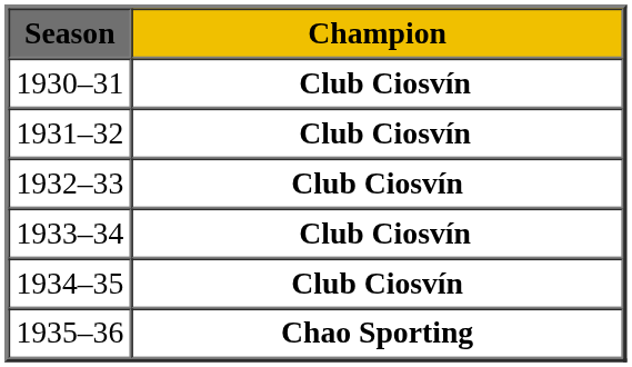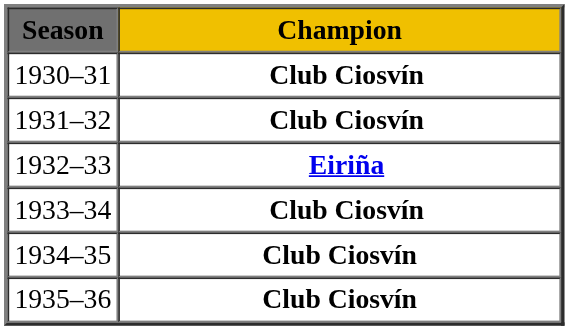1932–33 | Champion: Club Ciosvín -> Eiriña
1935–36 | Champion: Chao Sporting -> Club Ciosvín
